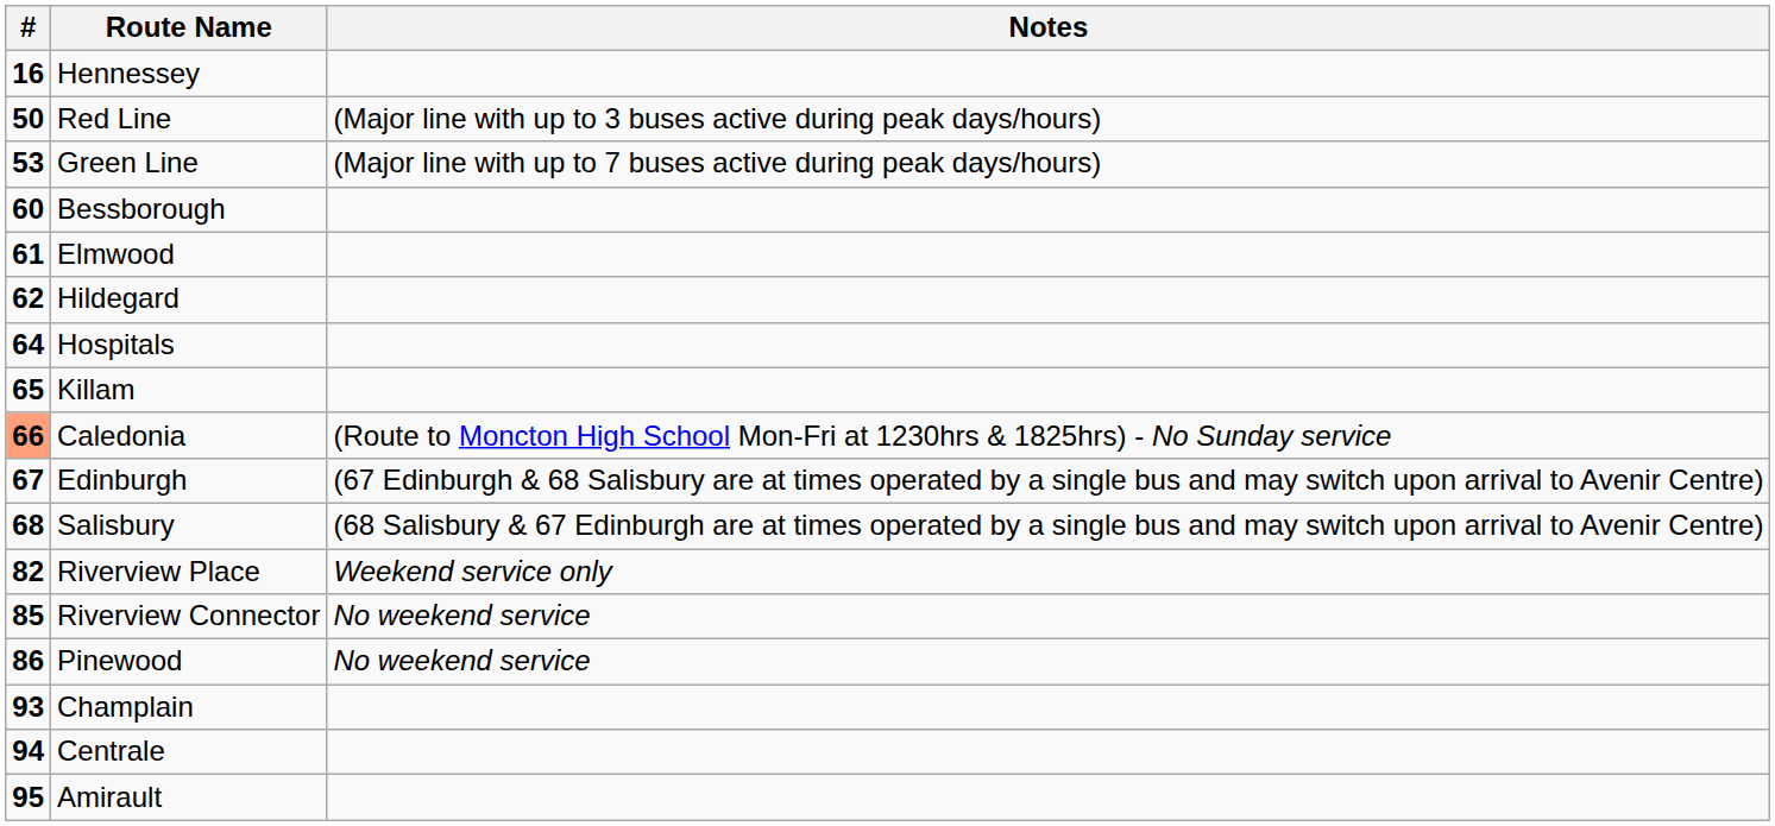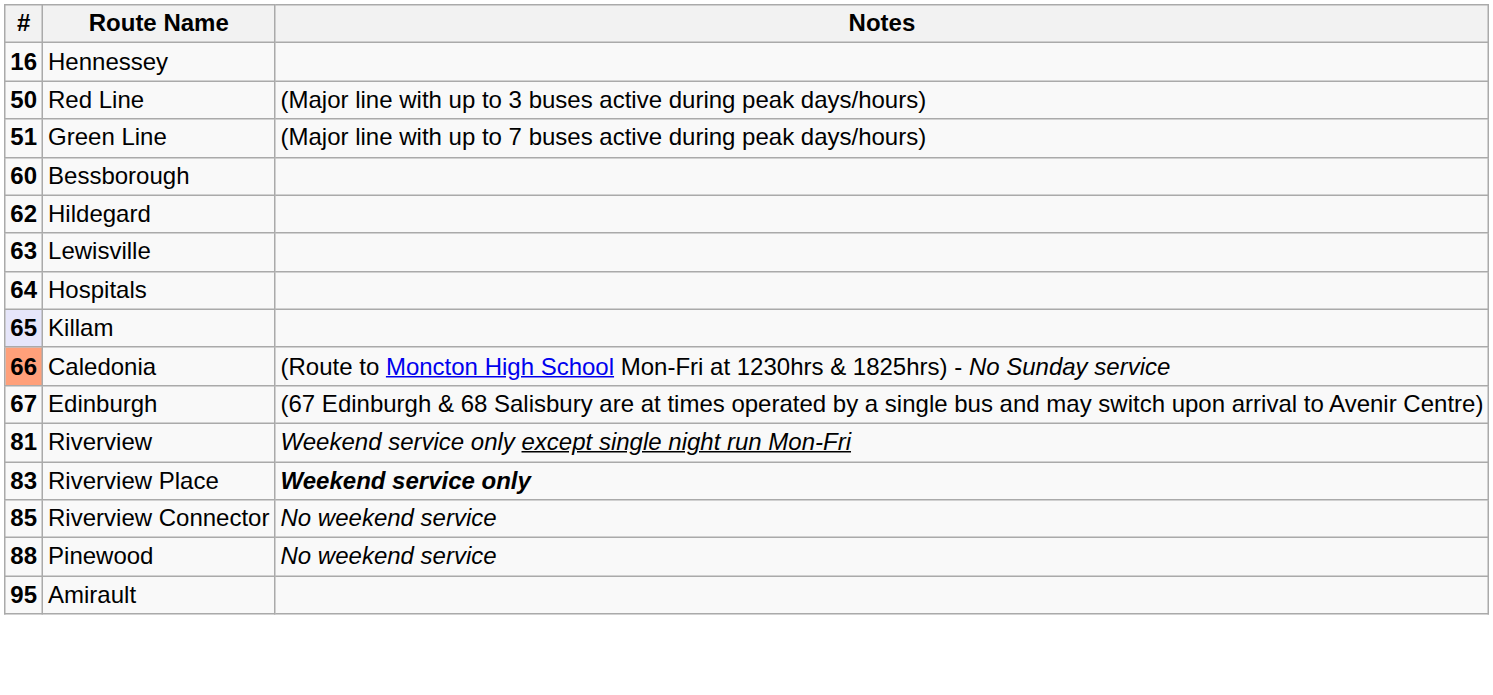Green Line | #: 53 -> 51
- row: 61 | Elmwood
+ row: 63 | Lewisville
Killam | #: no background -> lavender background
- row: 68 | Salisbury | (68 Salisbury & 67 Edinburgh are at times operated by a single bus and may switch upon arrival to Avenir Centre)
+ row: 81 | Riverview | Weekend service only except single night run Mon-Fri
Riverview Place | #: 82 -> 83
Riverview Place | Notes: normal -> bold
Pinewood | #: 86 -> 88
- row: 93 | Champlain
- row: 94 | Centrale
